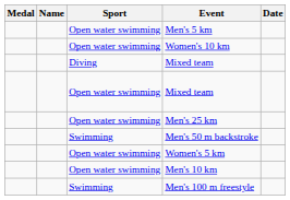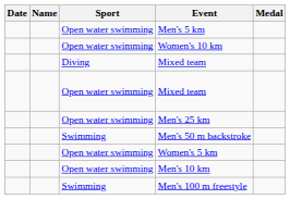columns swapped: Medal <-> Date
